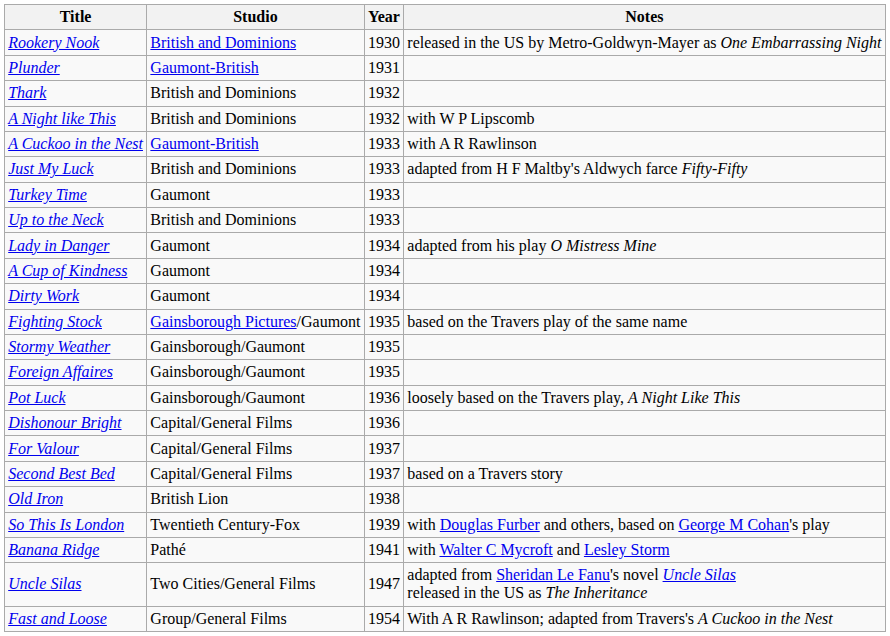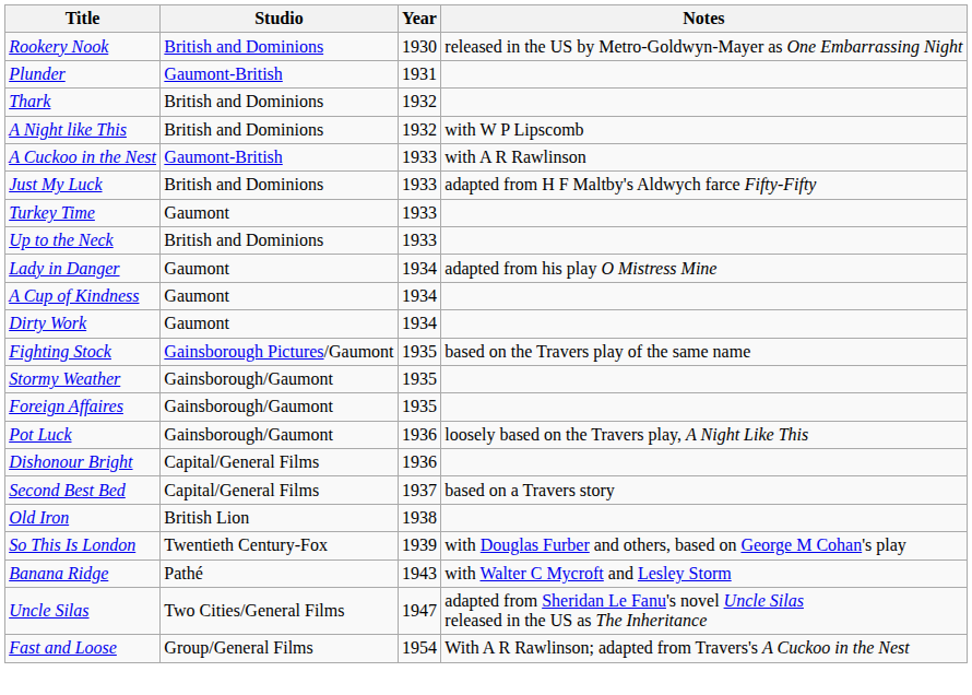- row: For Valour | Capital/General Films | 1937
Banana Ridge | Year: 1941 -> 1943
